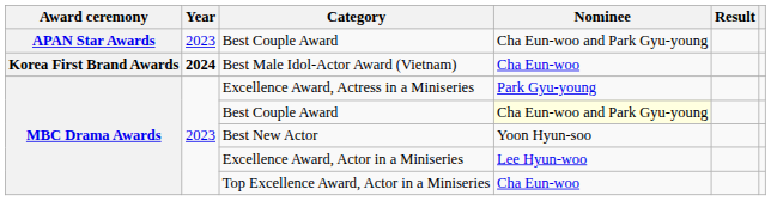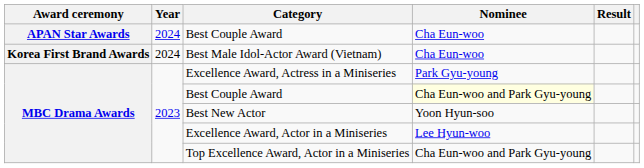APAN Star Awards / Best Couple Award | Year: 2023 -> 2024
APAN Star Awards / Best Couple Award | Nominee: Cha Eun-woo and Park Gyu-young -> Cha Eun-woo
Best Male Idol-Actor Award (Vietnam) | Year: bold -> normal
Top Excellence Award, Actor in a Miniseries | Nominee: Cha Eun-woo -> Cha Eun-woo and Park Gyu-young
